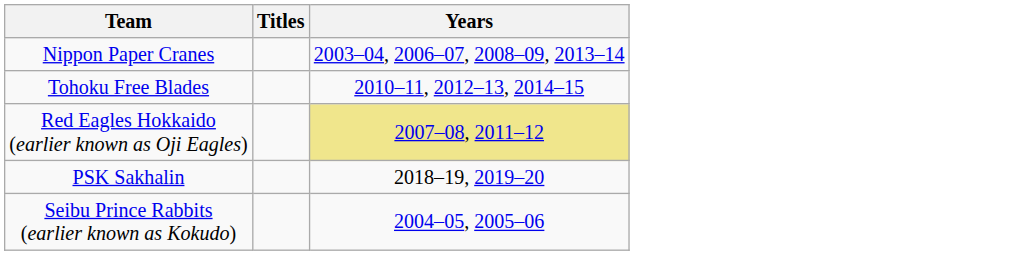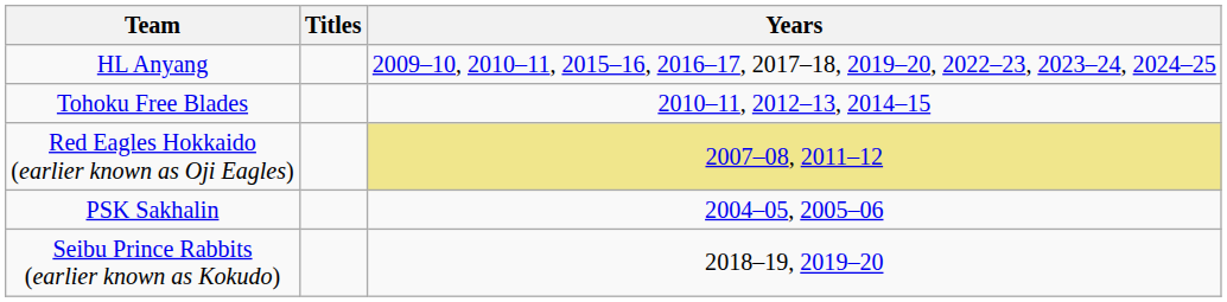+ row: HL Anyang | 2009–10, 2010–11, 2015–16, 2016–17, 2017–18, 2019–20, 2022–23, 2023–24, 2024–25
- row: Nippon Paper Cranes | 2003–04, 2006–07, 2008–09, 2013–14
PSK Sakhalin | Years: 2018–19, 2019–20 -> 2004–05, 2005–06
Seibu Prince Rabbits (earlier known as Kokudo) | Years: 2004–05, 2005–06 -> 2018–19, 2019–20
